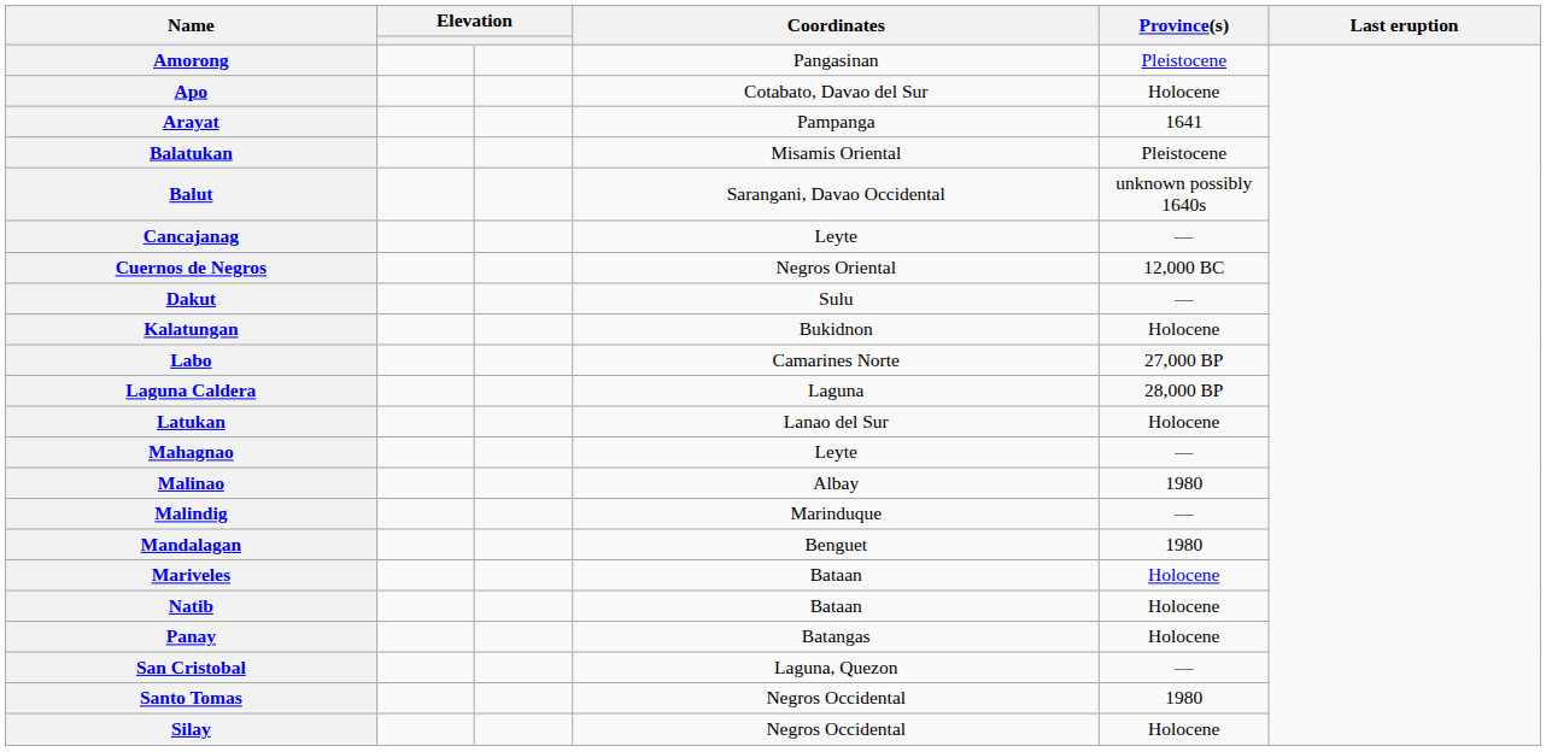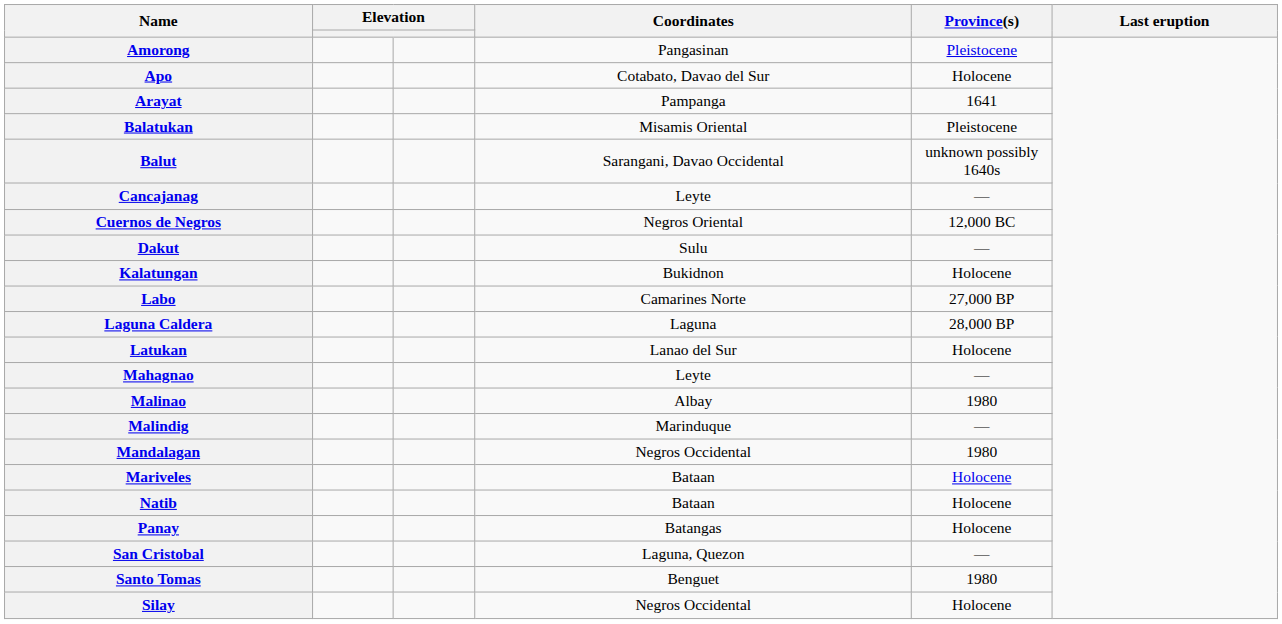Mandalagan | Coordinates: Benguet -> Negros Occidental
Santo Tomas | Coordinates: Negros Occidental -> Benguet
